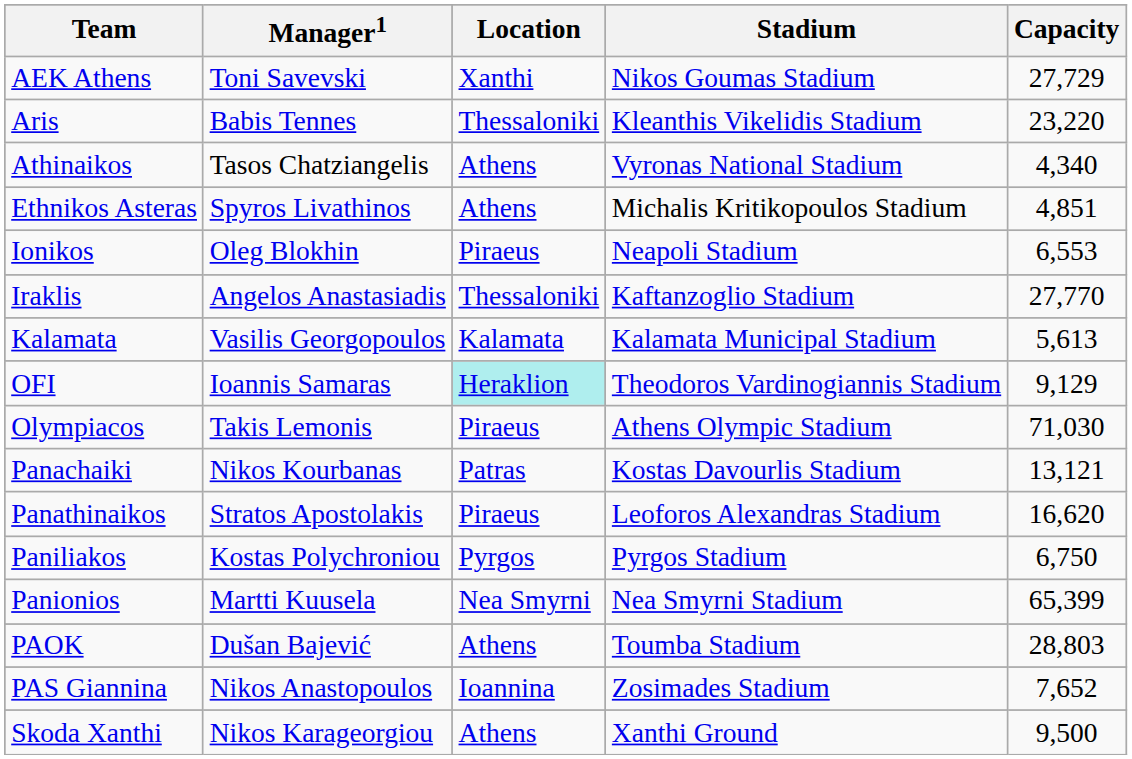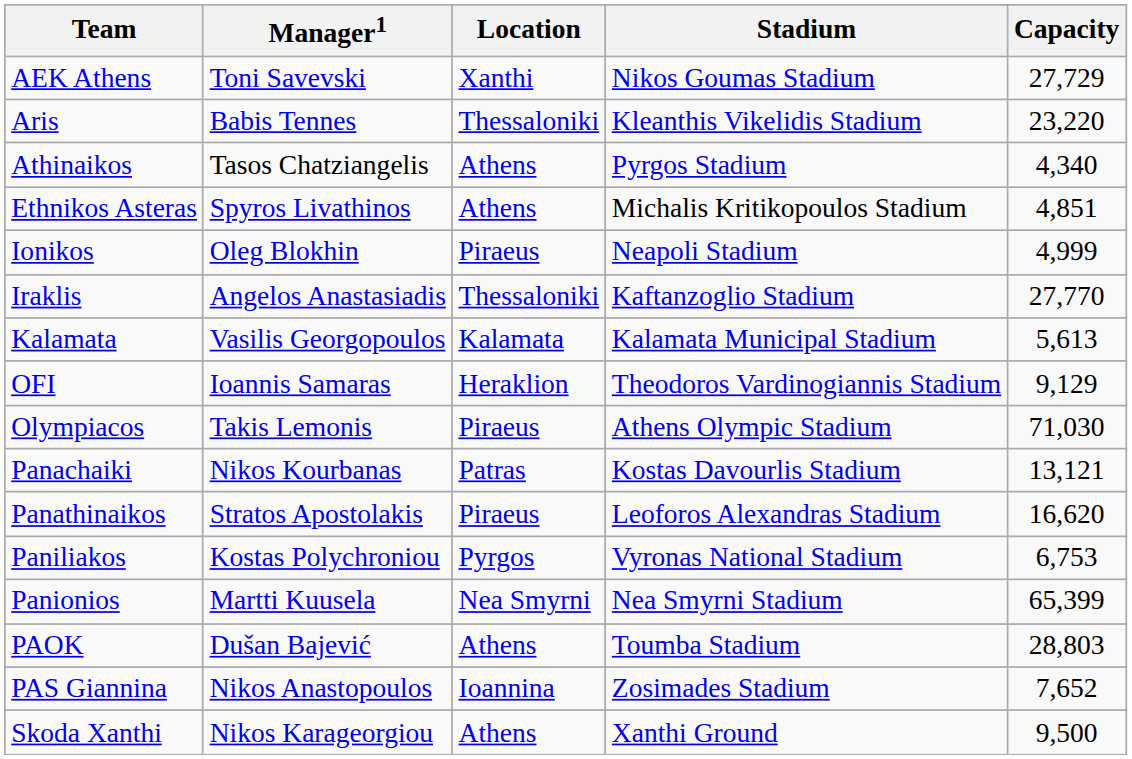Athinaikos | Stadium: Vyronas National Stadium -> Pyrgos Stadium
Ionikos | Capacity: 6,553 -> 4,999
OFI | Location: paleturquoise background -> no background
Paniliakos | Stadium: Pyrgos Stadium -> Vyronas National Stadium
Paniliakos | Capacity: 6,750 -> 6,753
